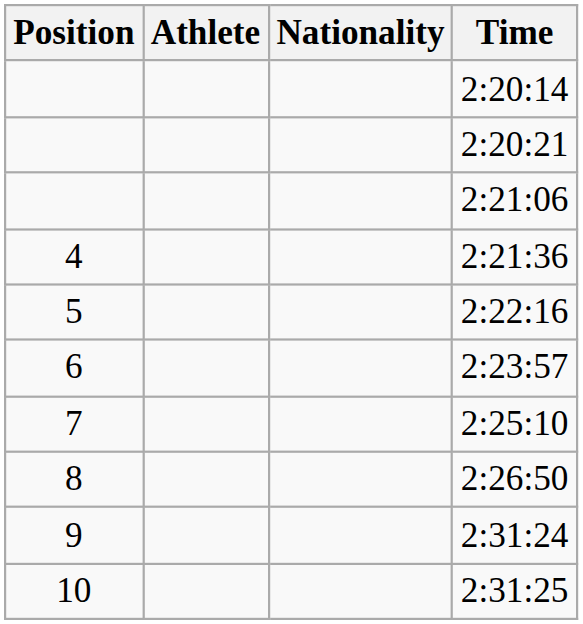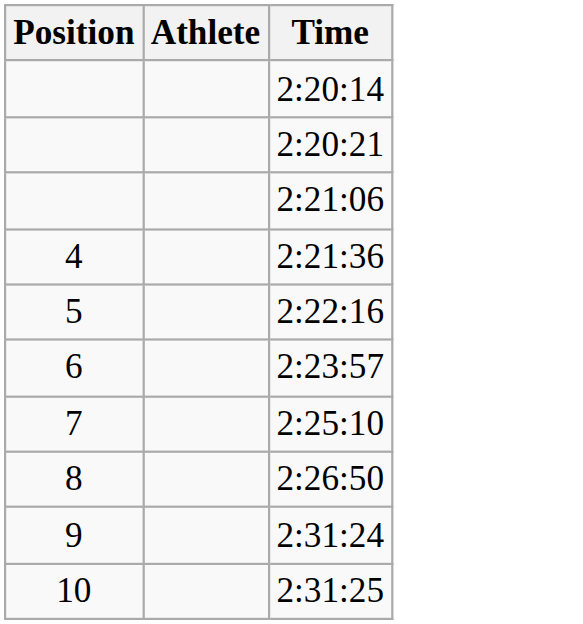- column: Nationality
